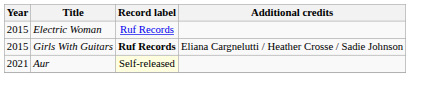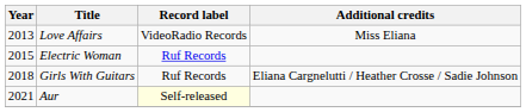+ row: 2013 | Love Affairs | VideoRadio Records | Miss Eliana
Girls With Guitars | Year: 2015 -> 2018
Girls With Guitars | Record label: bold -> normal
